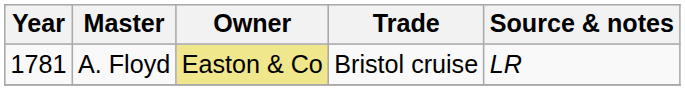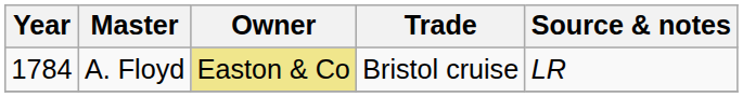A. Floyd | Year: 1781 -> 1784
